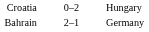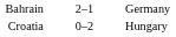rows swapped: Croatia <-> Bahrain
